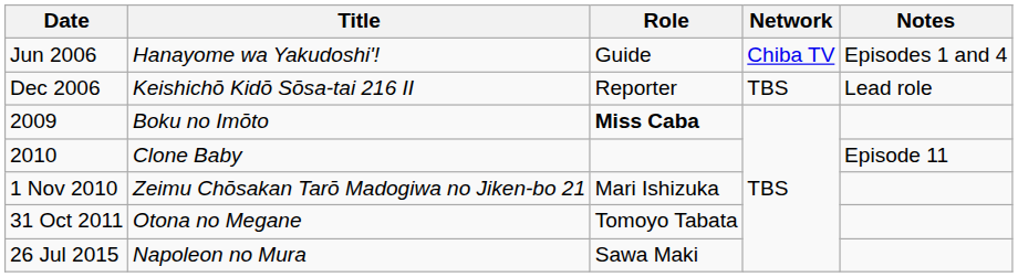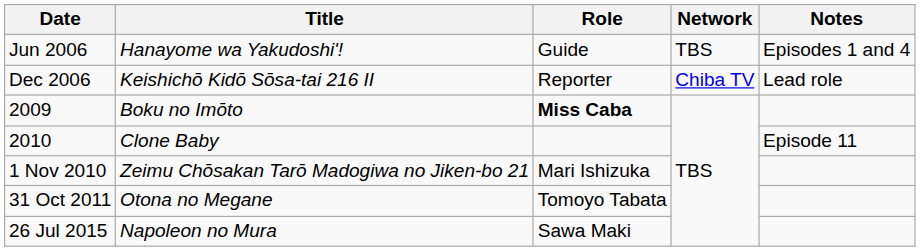Jun 2006 | Network: Chiba TV -> TBS
Dec 2006 | Network: TBS -> Chiba TV
